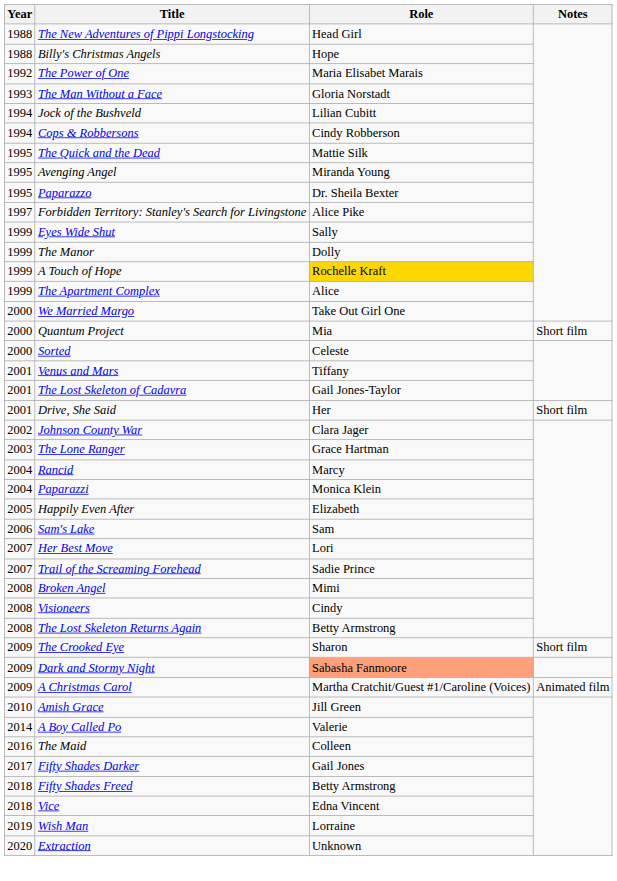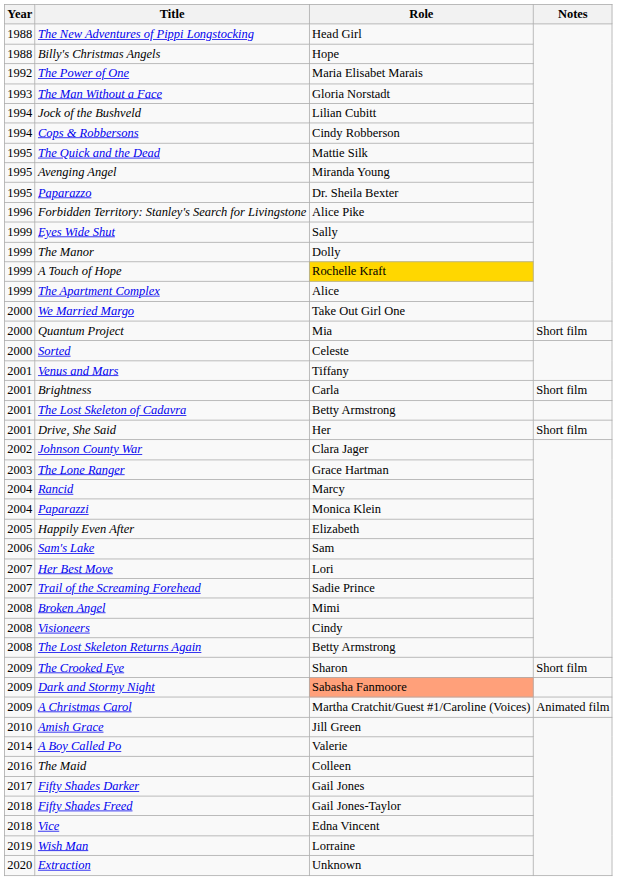Forbidden Territory: Stanley's Search for Livingstone | Year: 1997 -> 1996
+ row: 2001 | Brightness | Carla | Short film
The Lost Skeleton of Cadavra | Role: Gail Jones-Taylor -> Betty Armstrong
Fifty Shades Freed | Role: Betty Armstrong -> Gail Jones-Taylor
